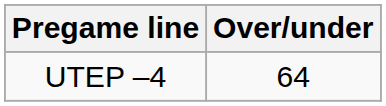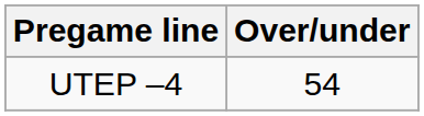UTEP –4 | Over/under: 64 -> 54
